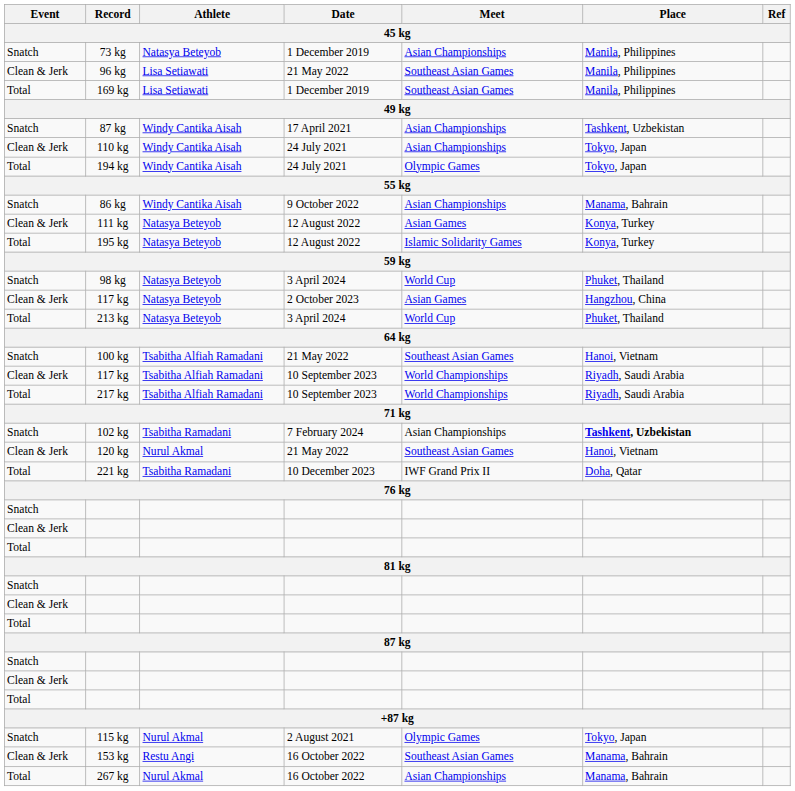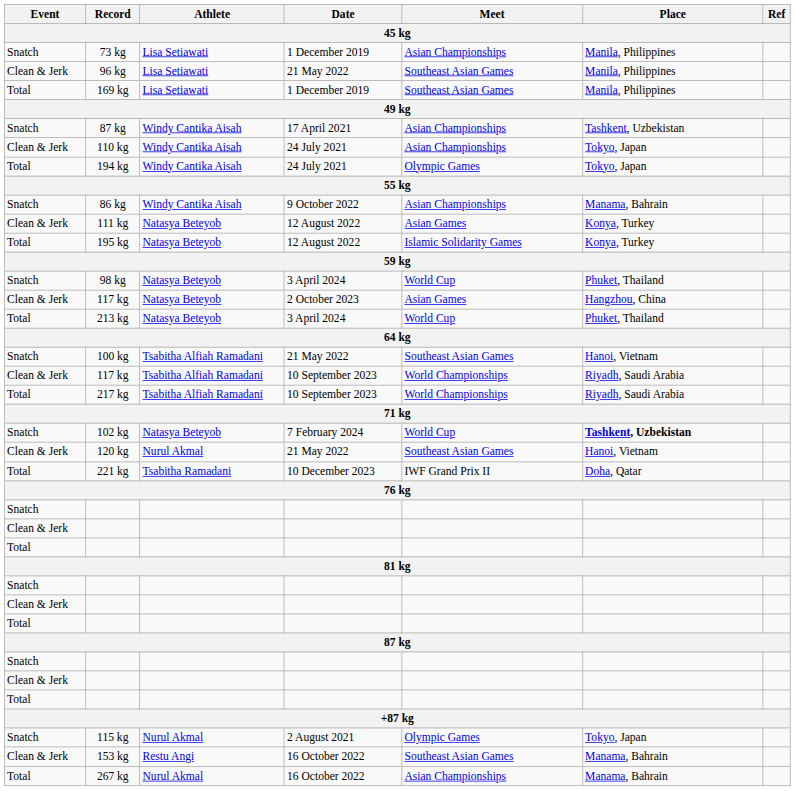73 kg | Athlete: Natasya Beteyob -> Lisa Setiawati
102 kg | Athlete: Tsabitha Ramadani -> Natasya Beteyob
102 kg | Meet: Asian Championships -> World Cup
